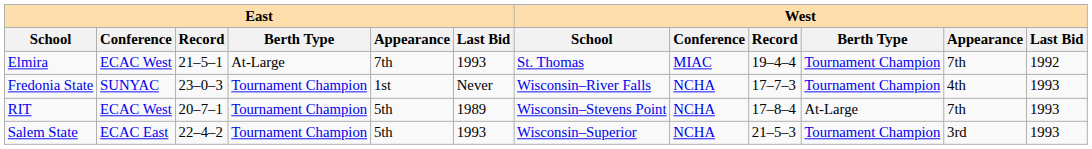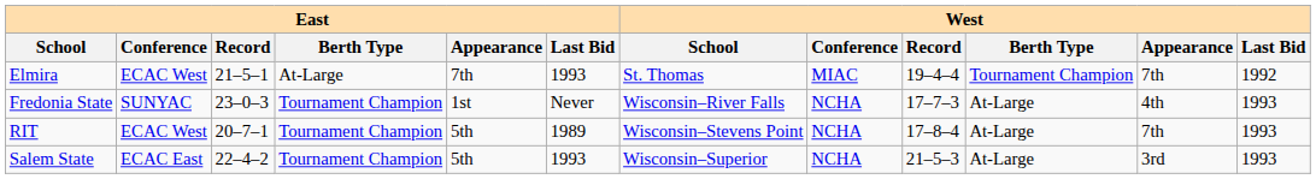Fredonia State | West / Berth Type: Tournament Champion -> At-Large
Salem State | West / Berth Type: Tournament Champion -> At-Large
